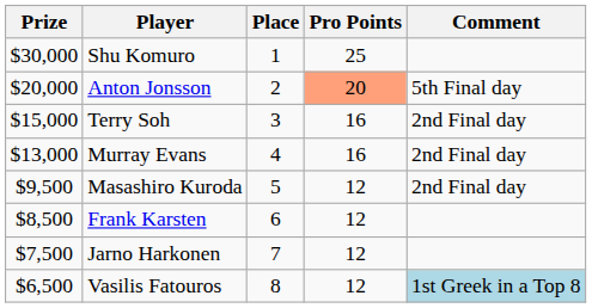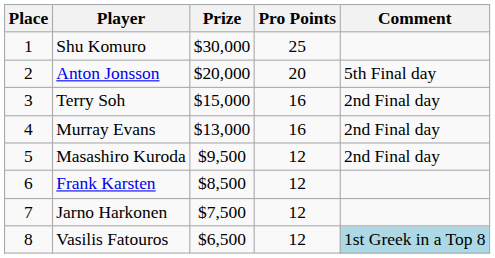columns swapped: Place <-> Prize
Anton Jonsson | Pro Points: lightsalmon background -> no background
